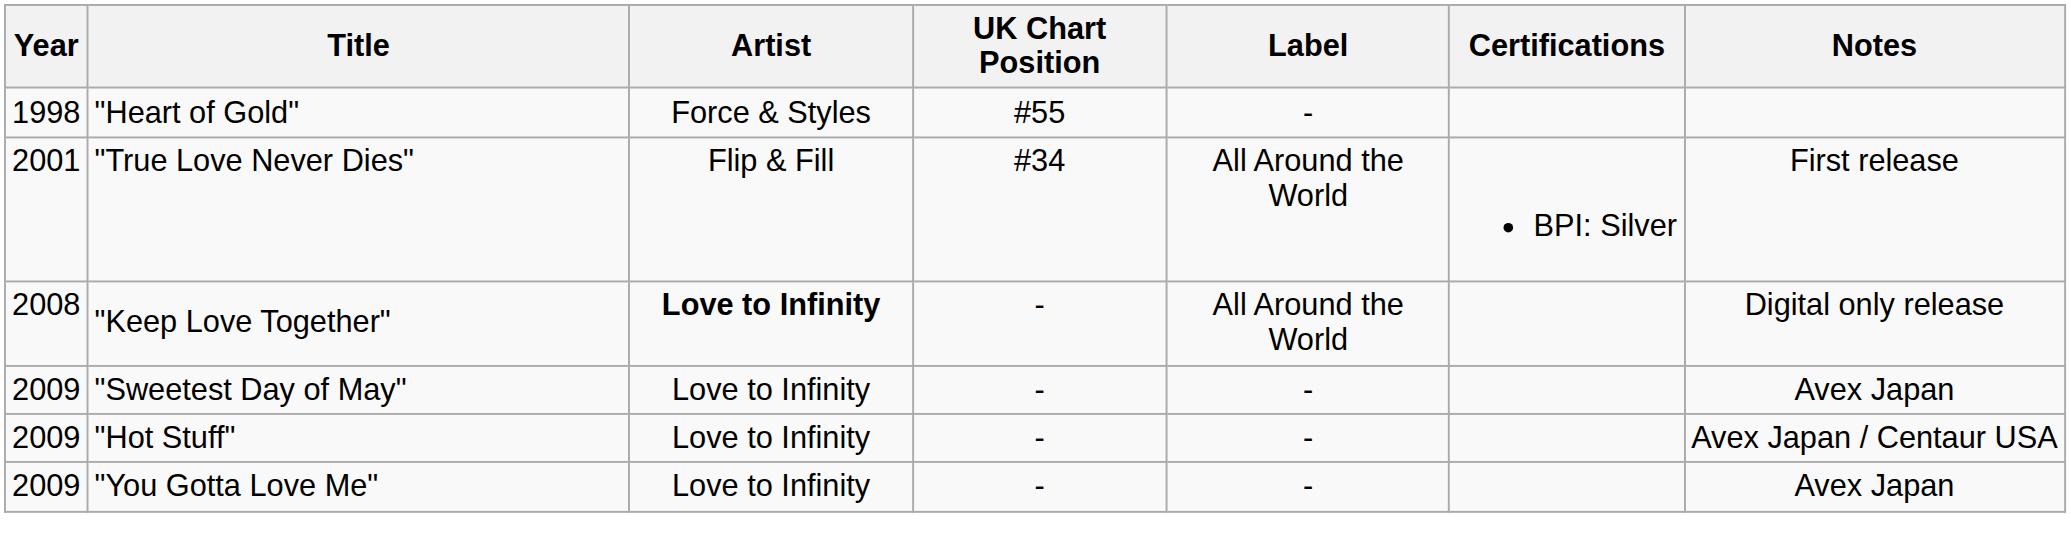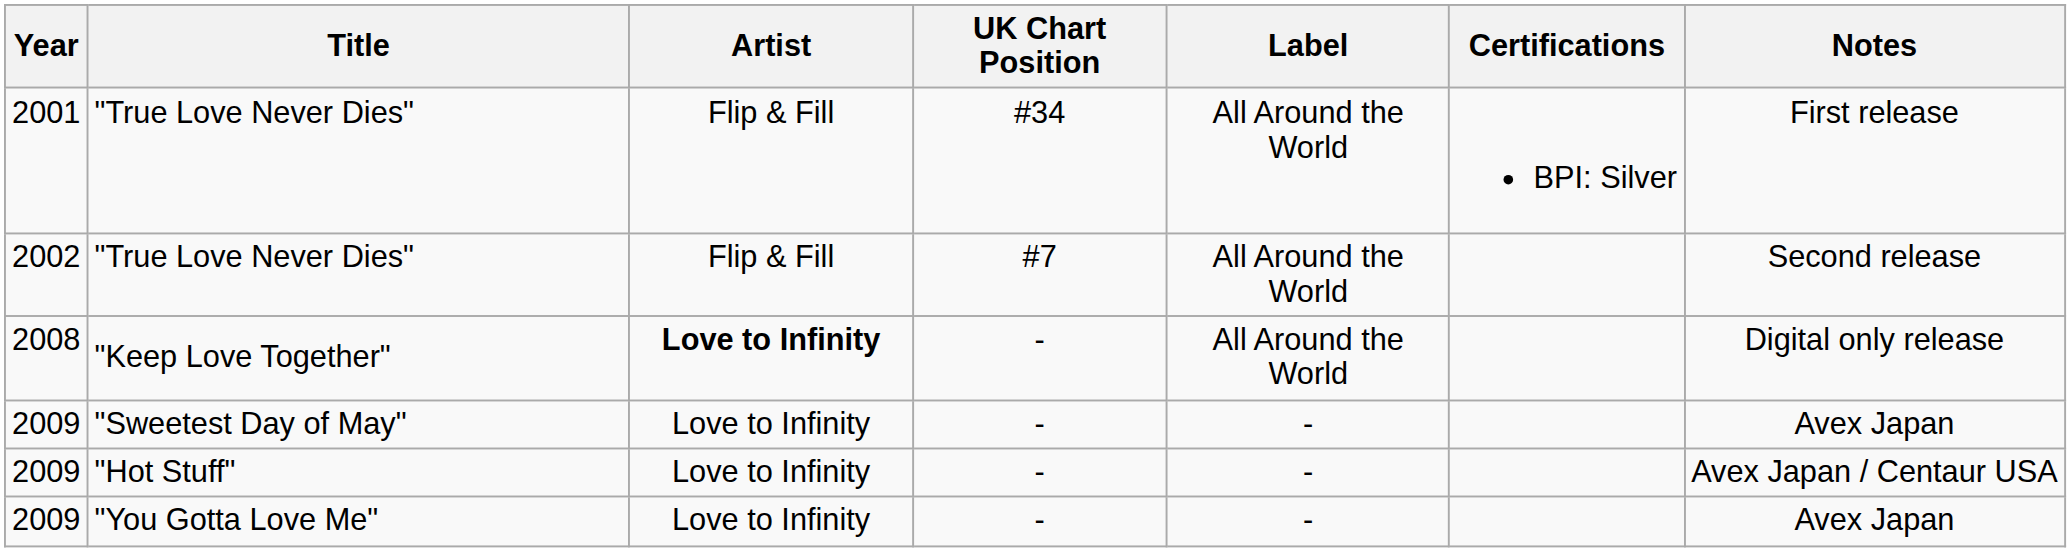- row: 1998 | "Heart of Gold" | Force & Styles | #55 | -
+ row: 2002 | "True Love Never Dies" | Flip & Fill | #7 | All Around the World | Second release
